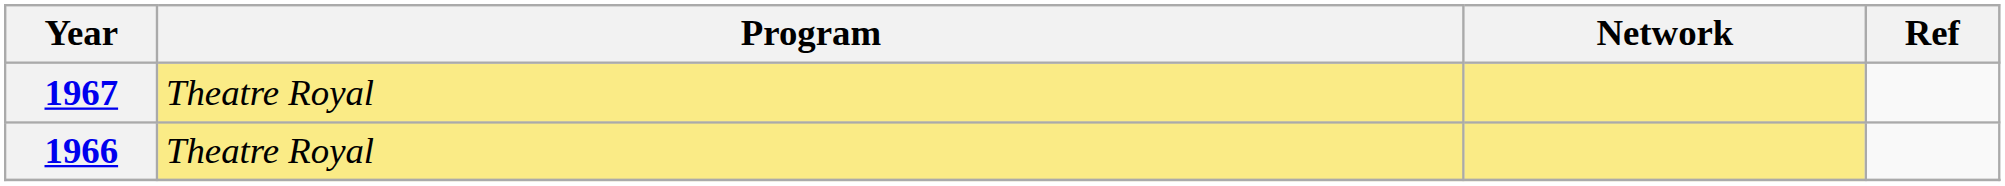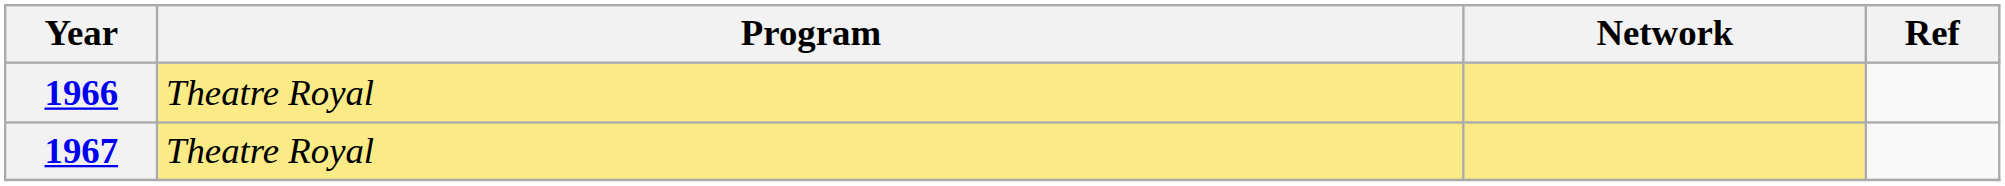rows swapped: 1966 <-> 1967
